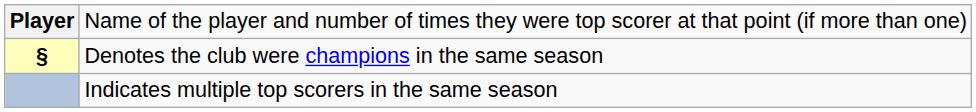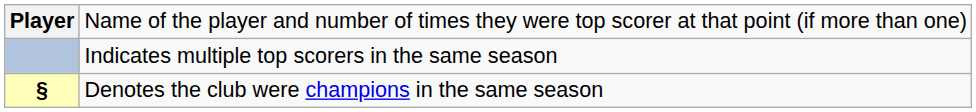rows swapped: Indicates multiple top scorers in the same season <-> Denotes the club were champions in the same season
